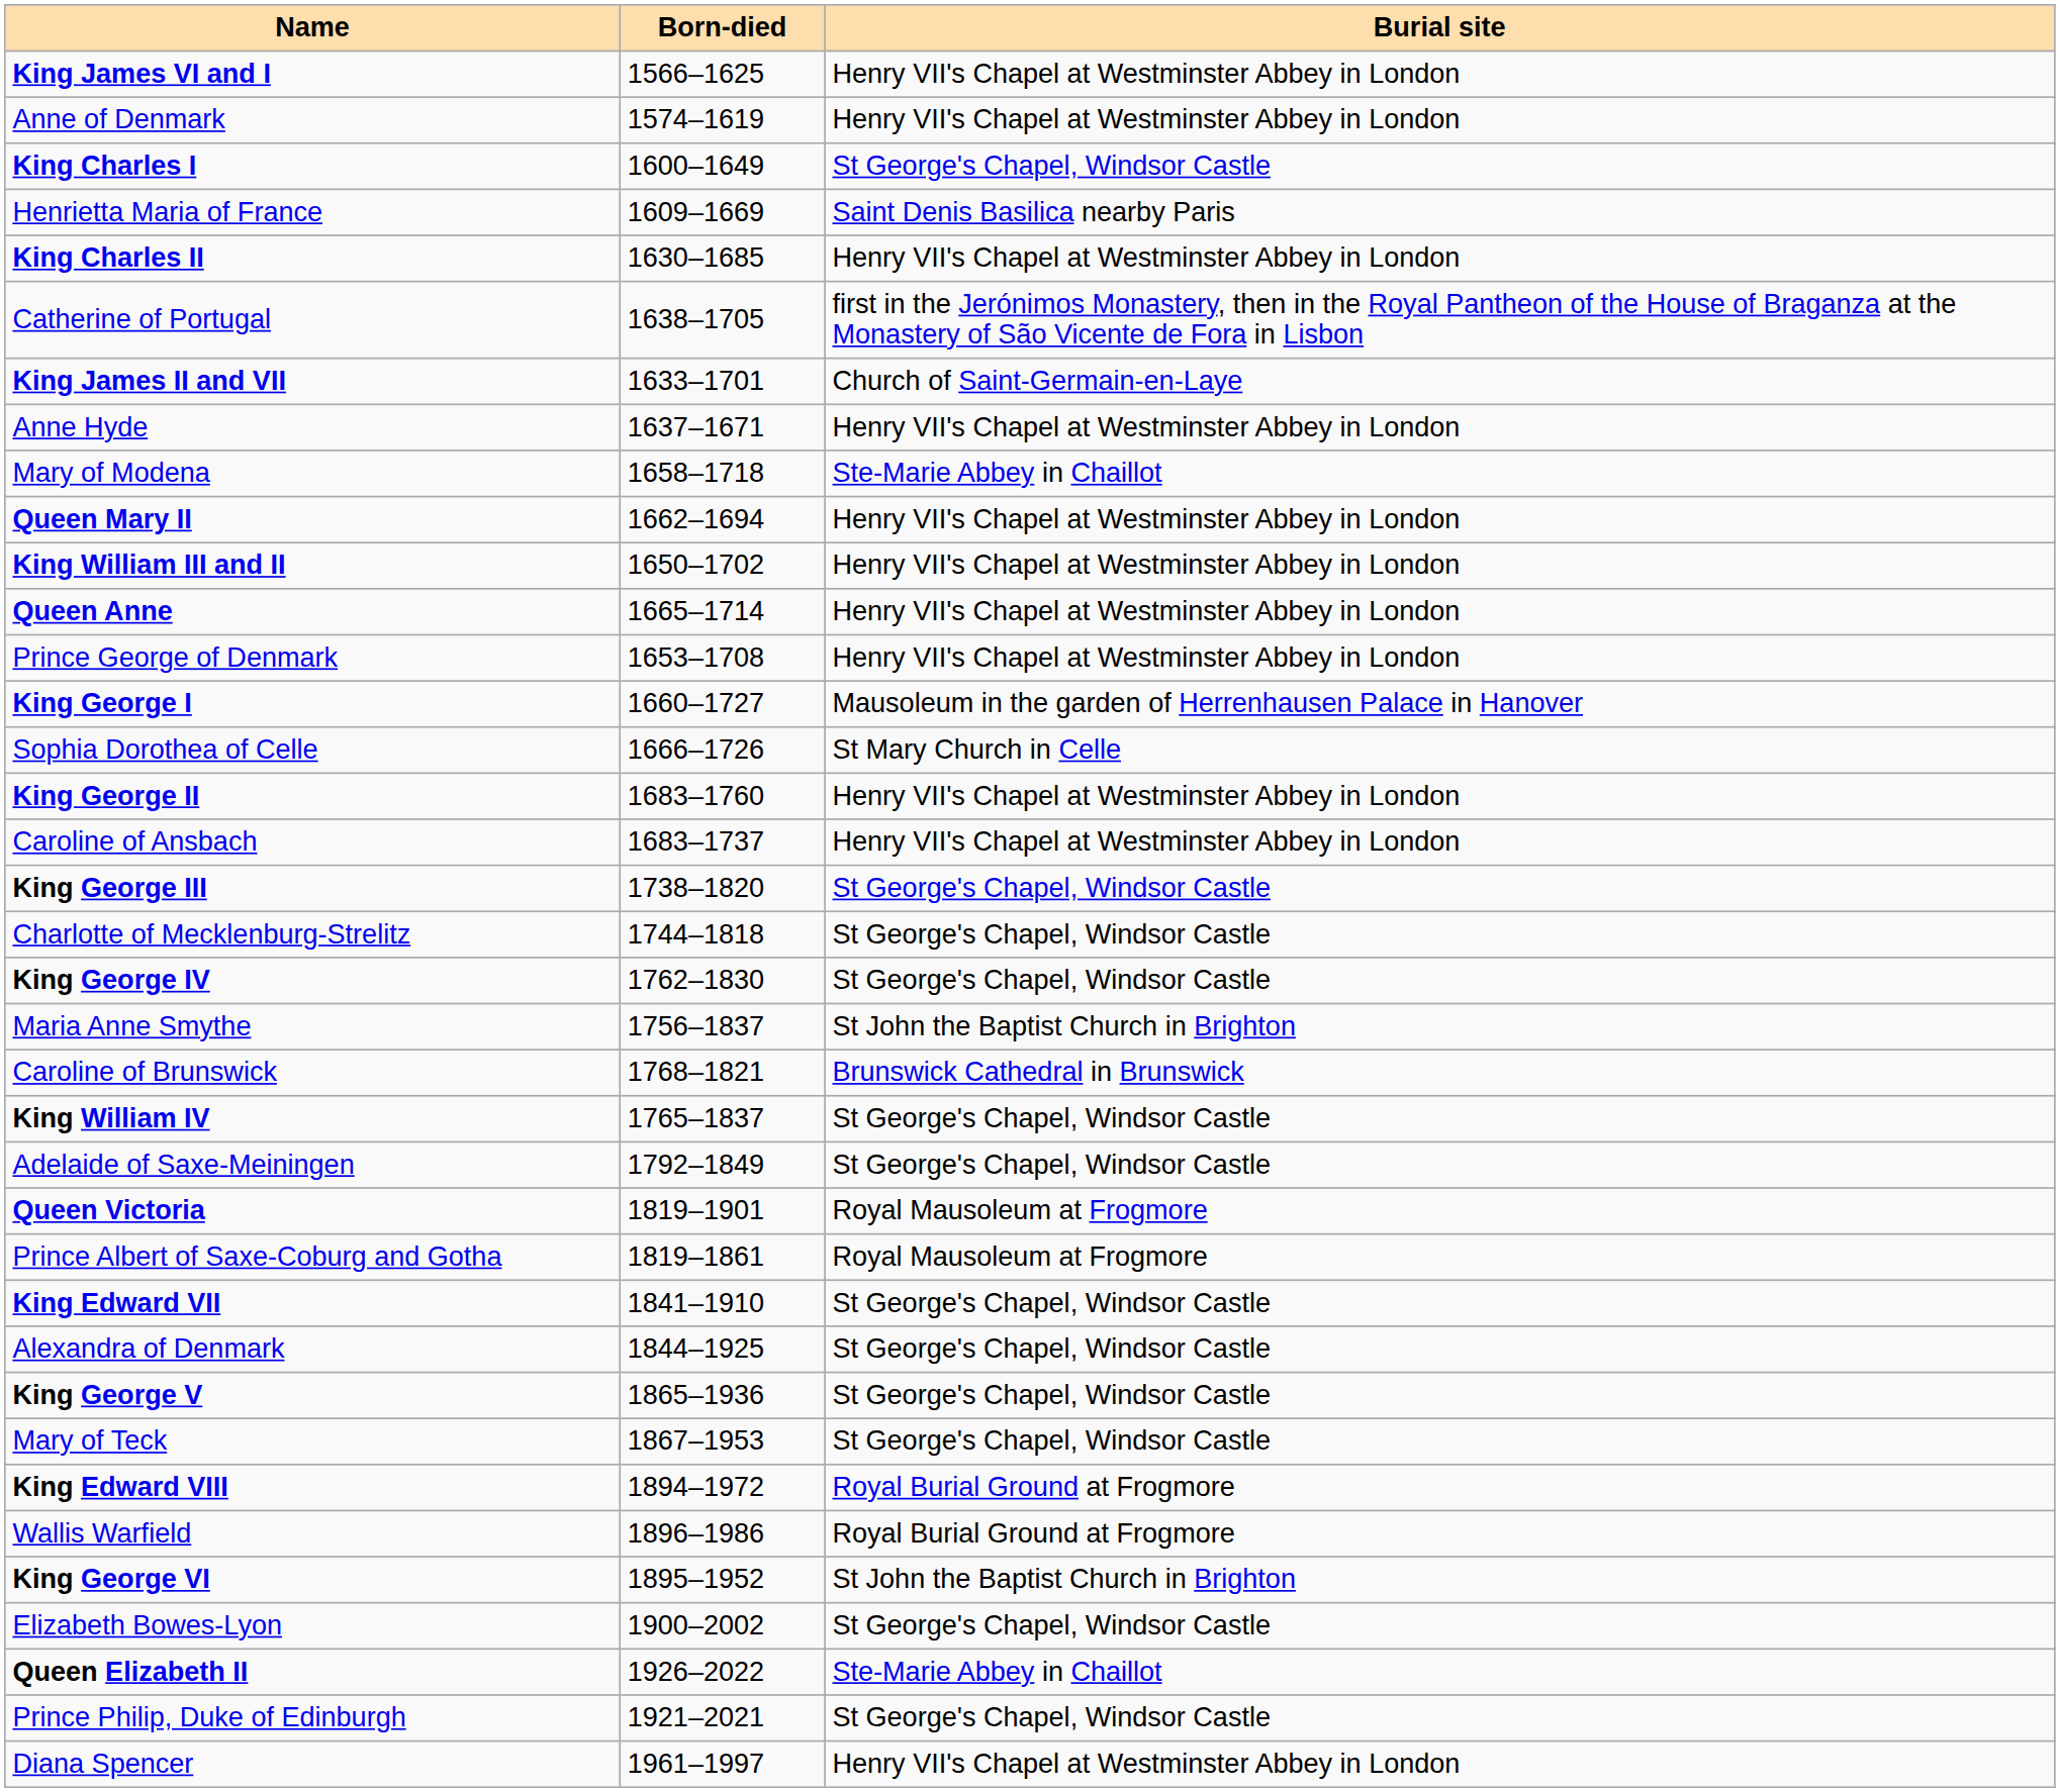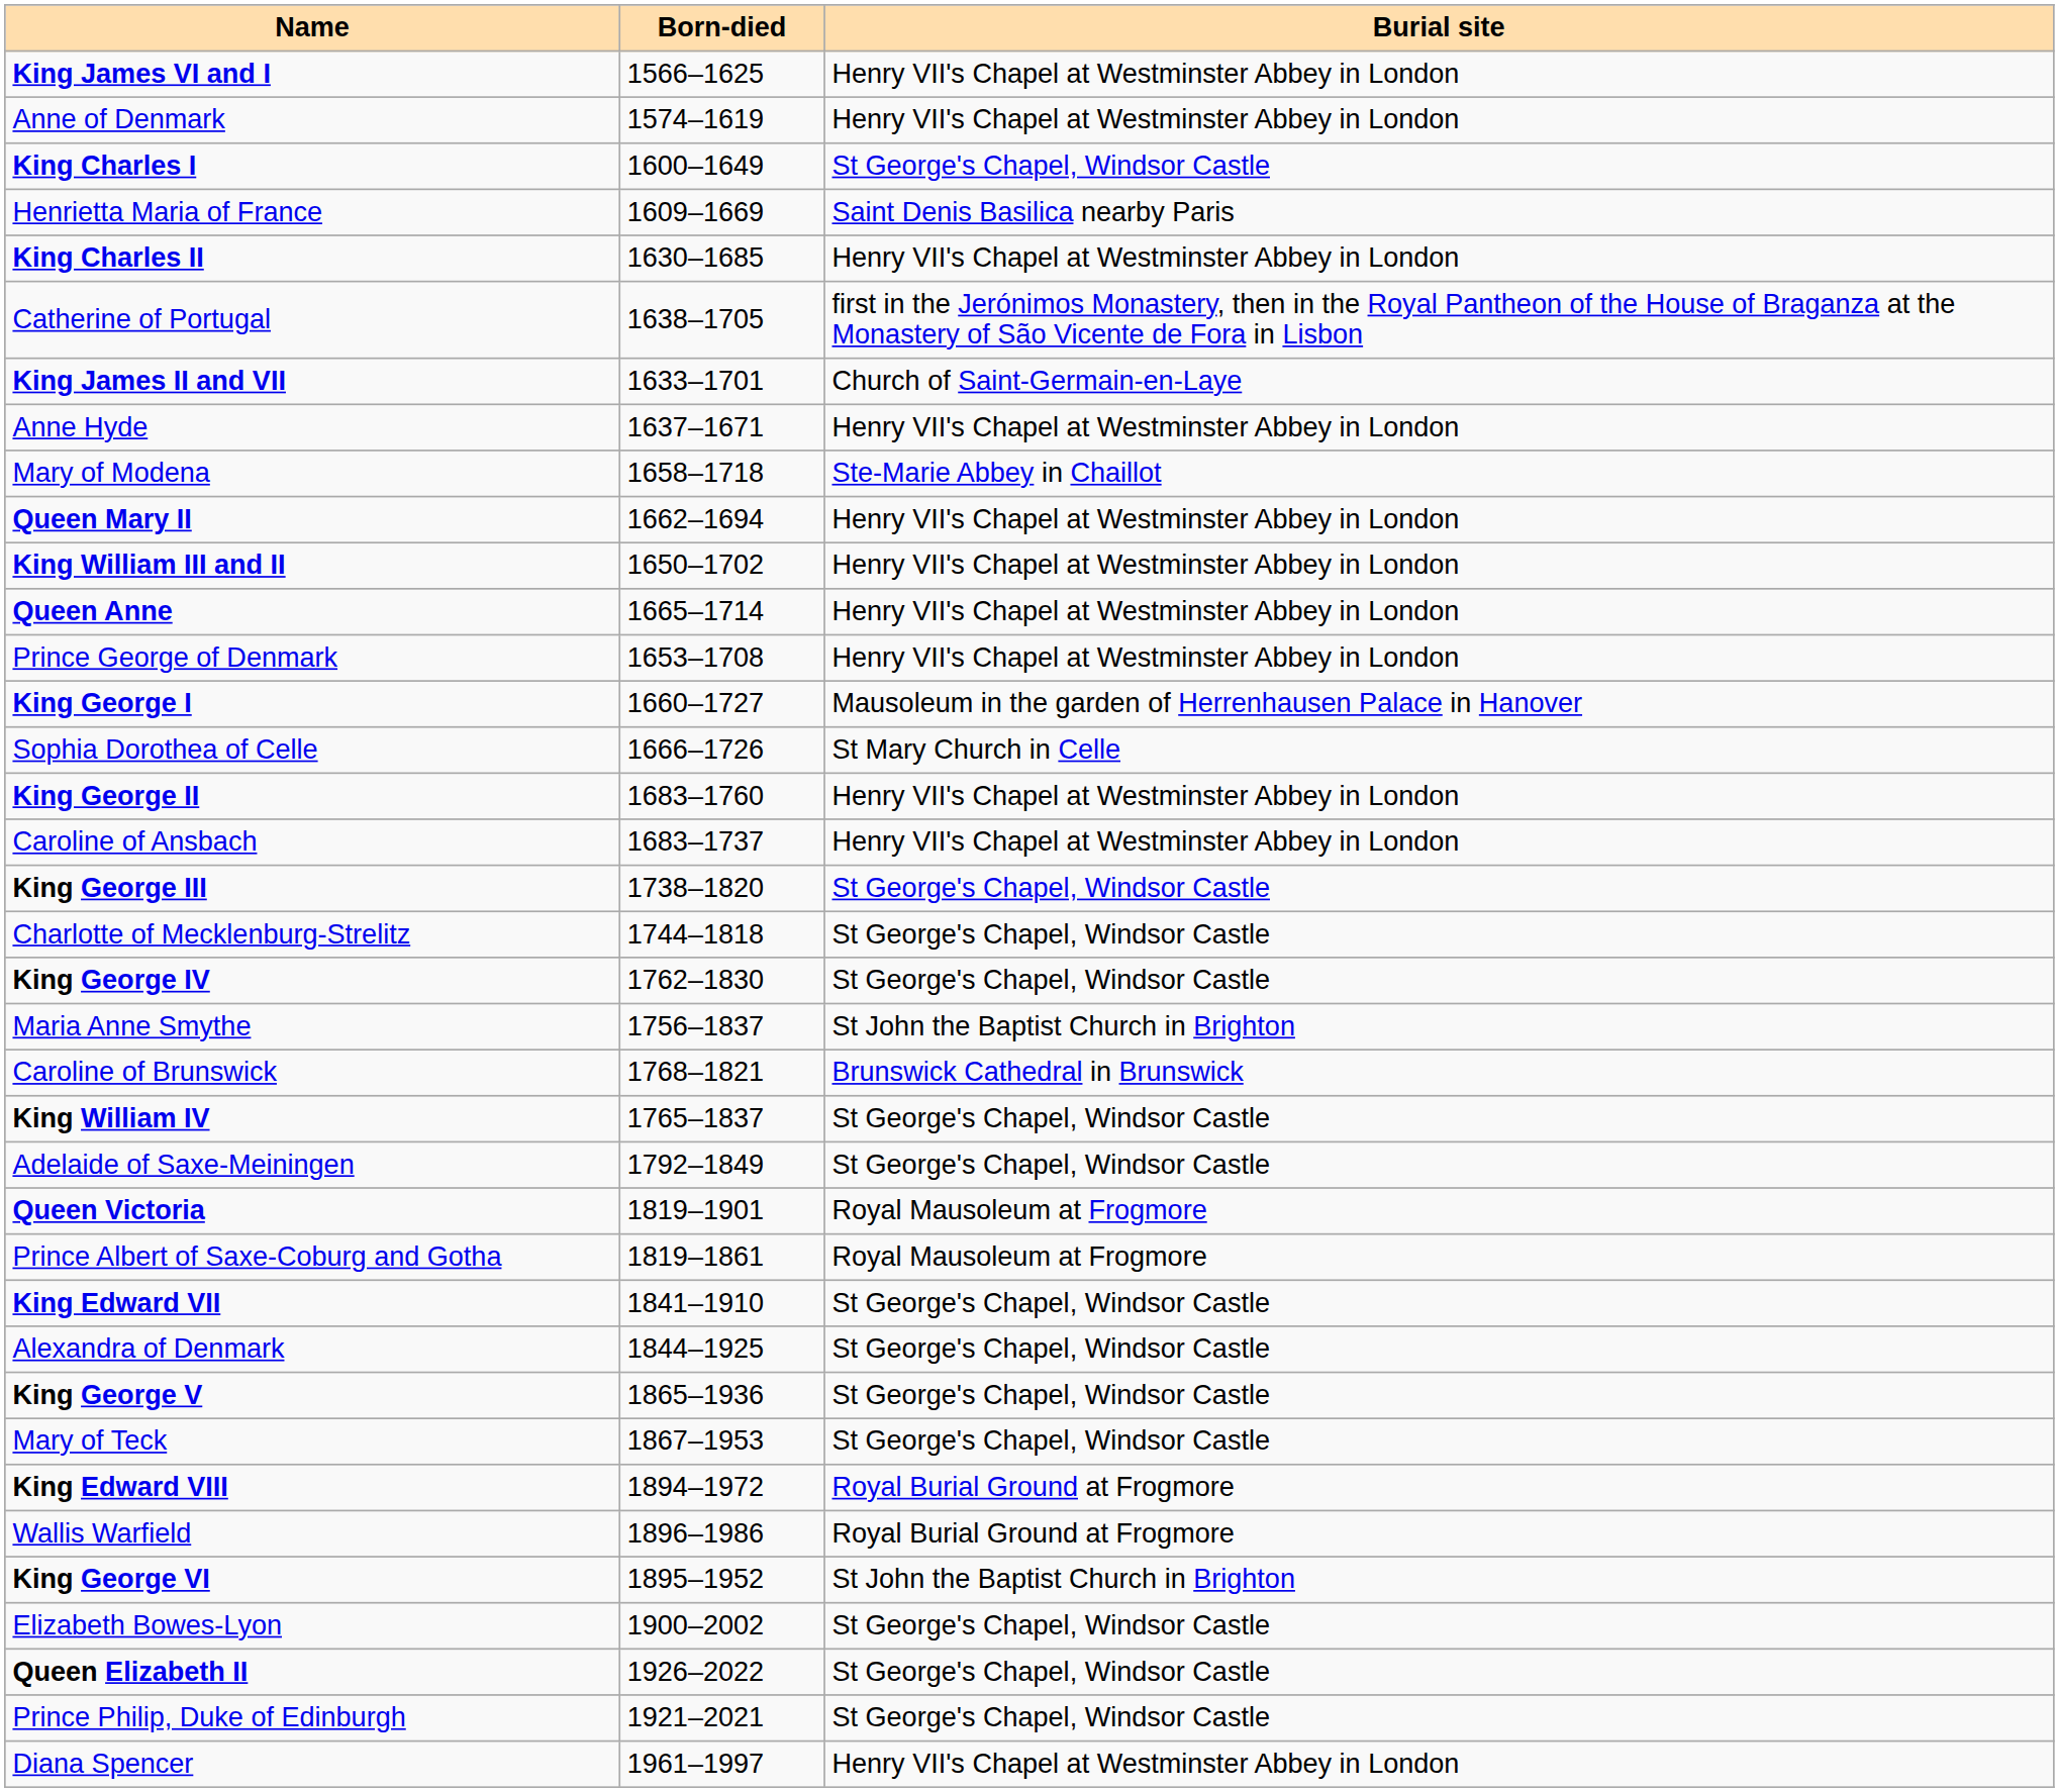Queen Elizabeth II | Burial site: Ste-Marie Abbey in Chaillot -> St George's Chapel, Windsor Castle
